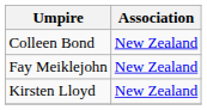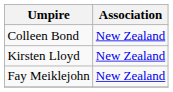rows swapped: Fay Meiklejohn <-> Kirsten Lloyd
